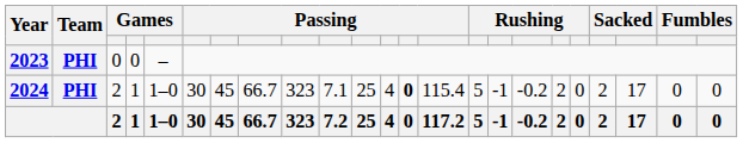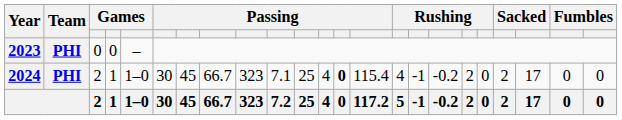2024 | column 15: 5 -> 4
